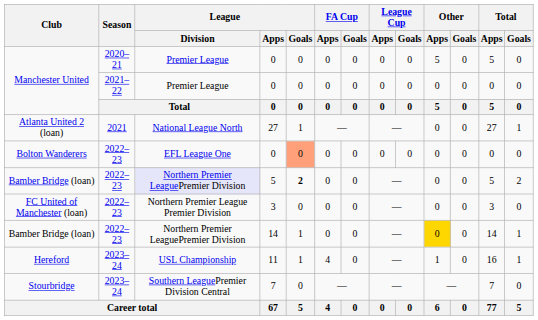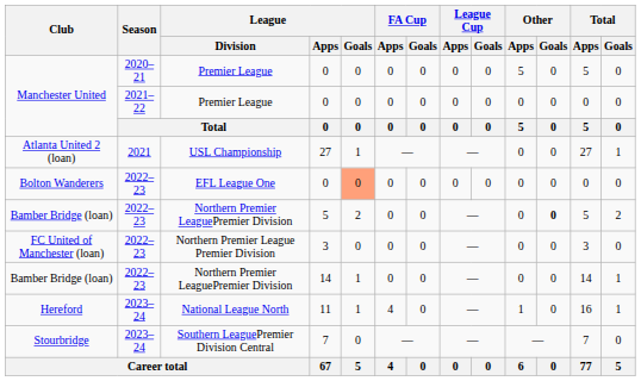Atlanta United 2 (loan) | League / Division: National League North -> USL Championship
Bamber Bridge (loan) / 5 | League / Division: lavender background -> no background
Bamber Bridge (loan) / 5 | League / Goals: bold -> normal
Bamber Bridge (loan) / 5 | Other / Goals: normal -> bold
Bamber Bridge (loan) / 14 | Other / Apps: gold background -> no background
Hereford | League / Division: USL Championship -> National League North
